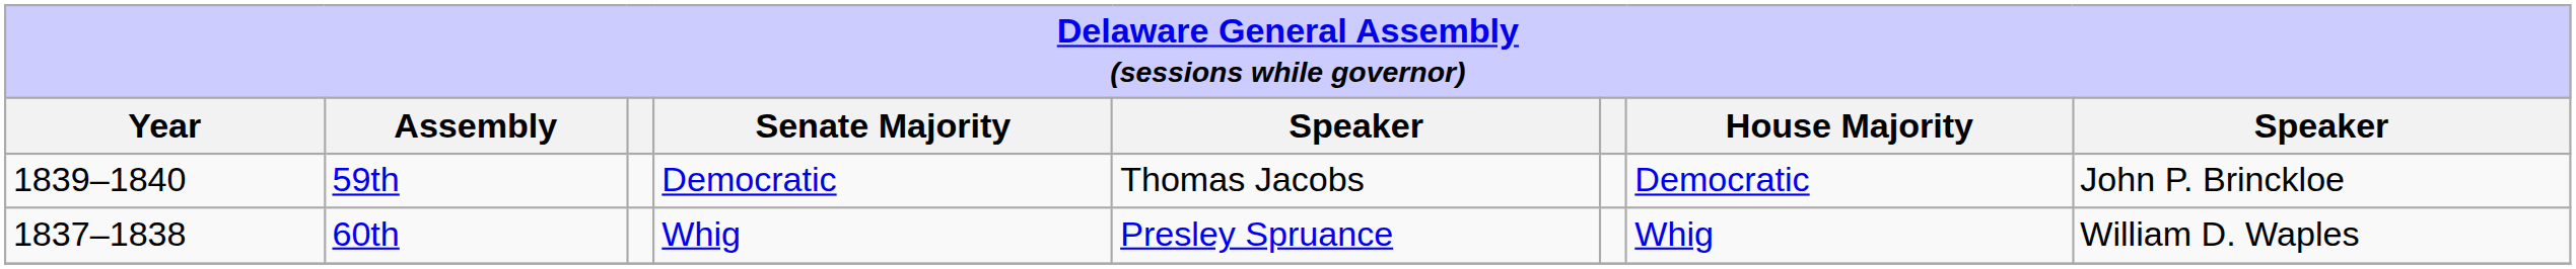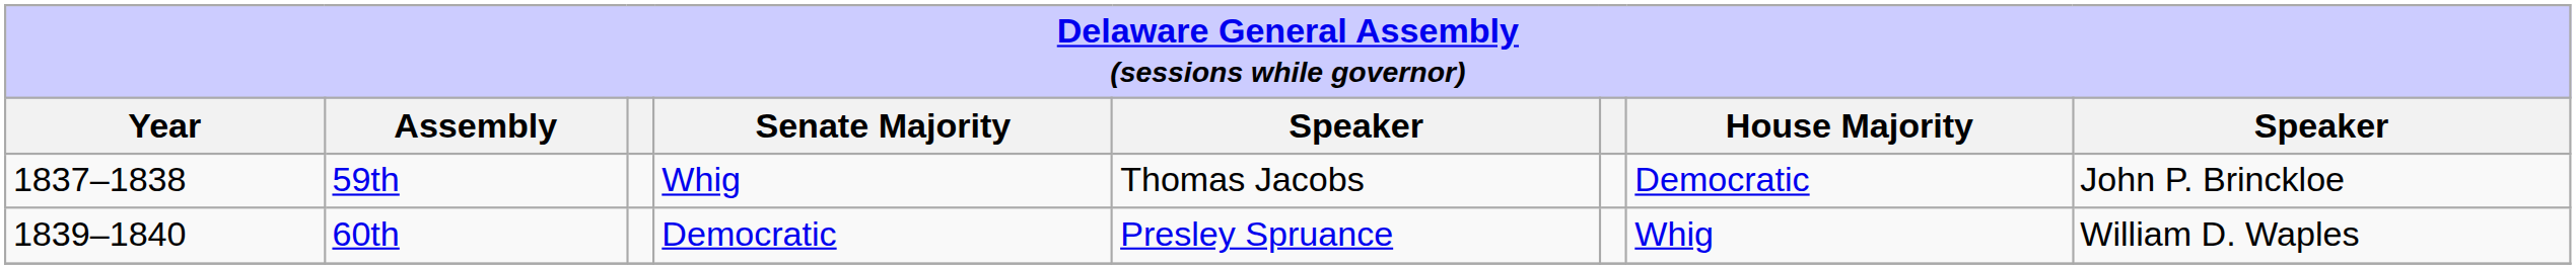59th | Year: 1839–1840 -> 1837–1838
59th | Senate Majority: Democratic -> Whig
60th | Year: 1837–1838 -> 1839–1840
60th | Senate Majority: Whig -> Democratic
